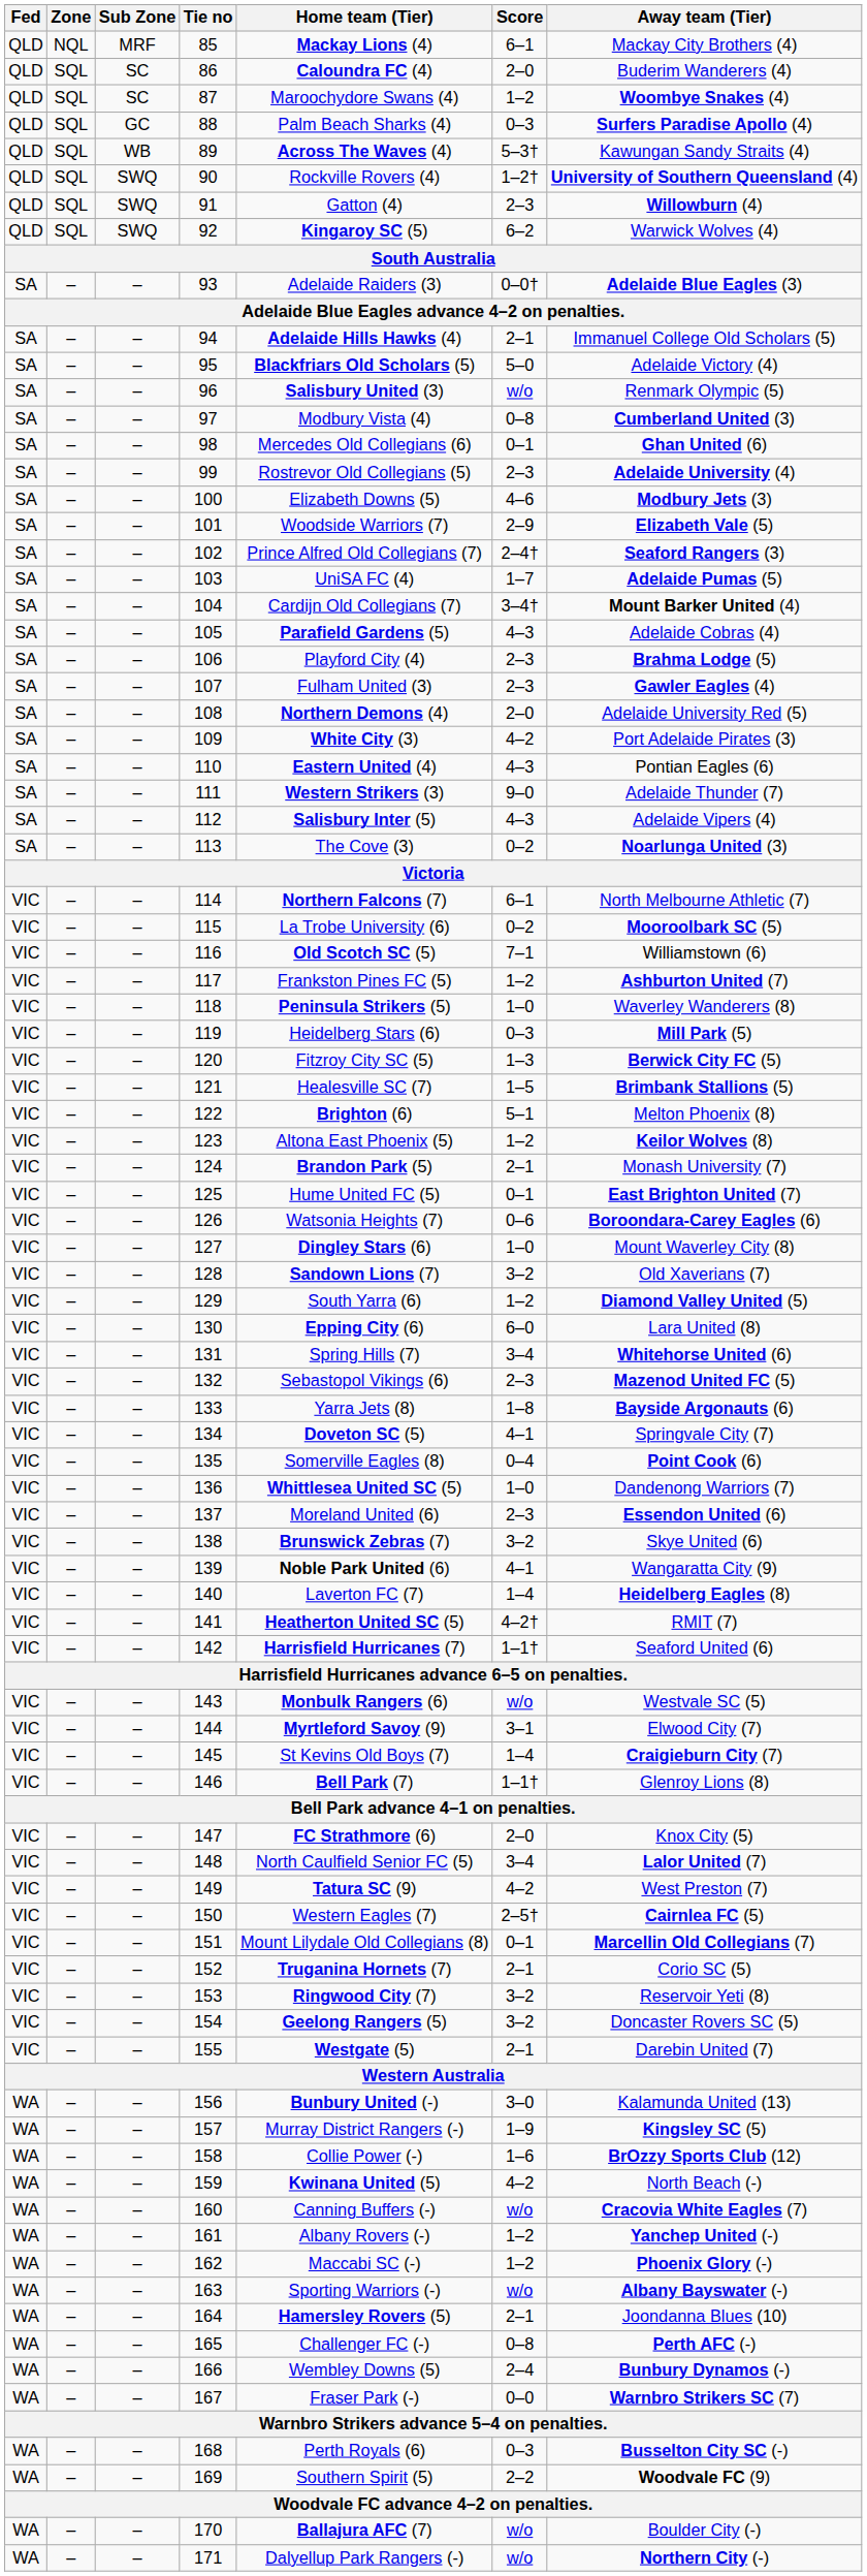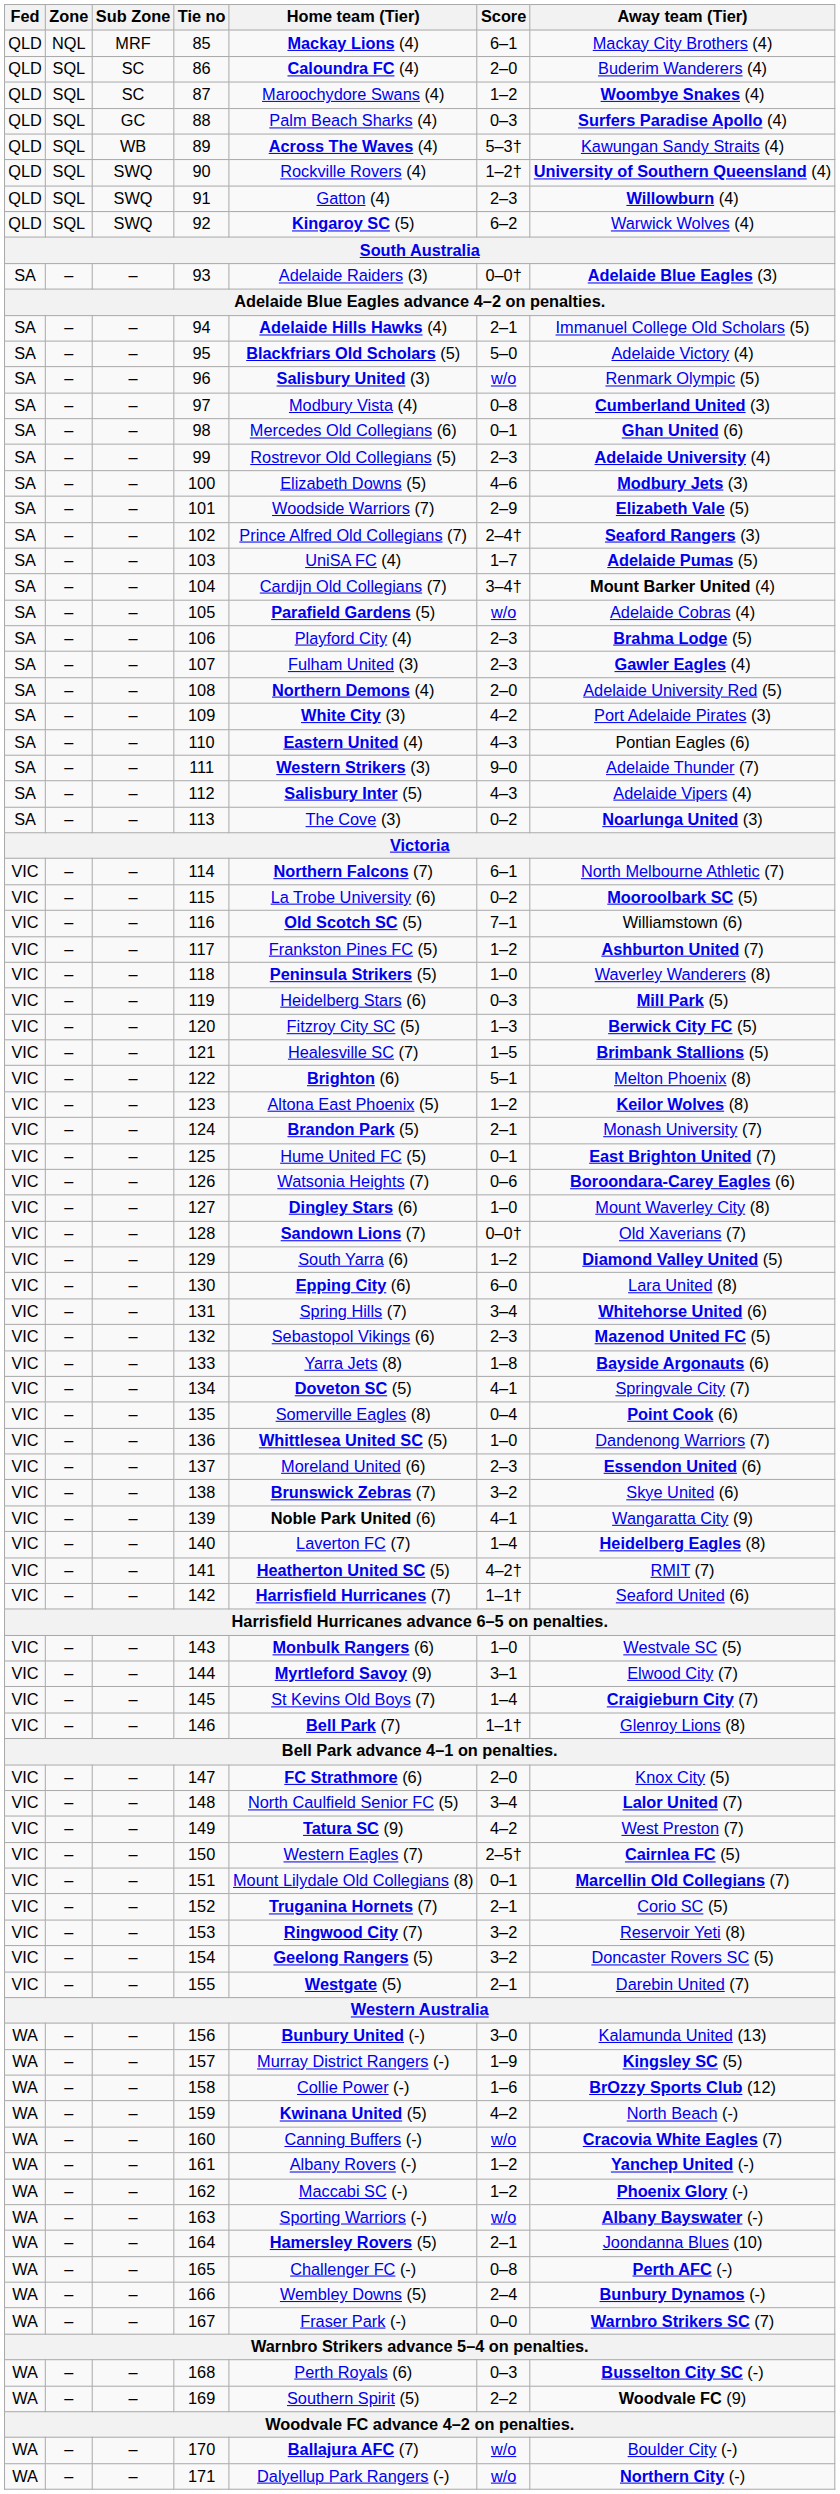105 | Score: 4–3 -> w/o
128 | Score: 3–2 -> 0–0†
143 | Score: w/o -> 1–0
